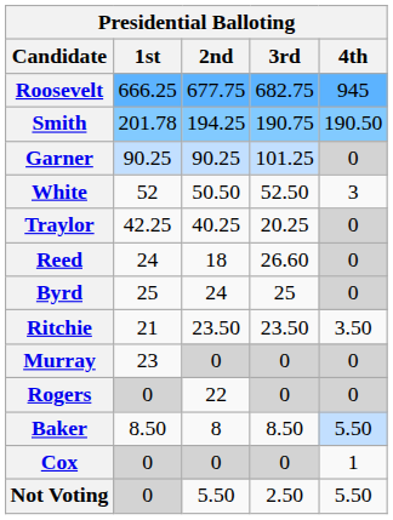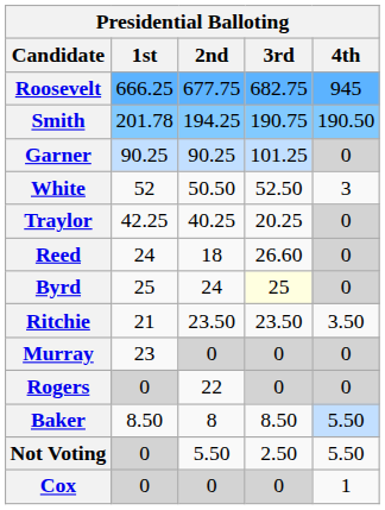Byrd | 3rd: no background -> lightyellow background
rows swapped: Cox <-> Not Voting
